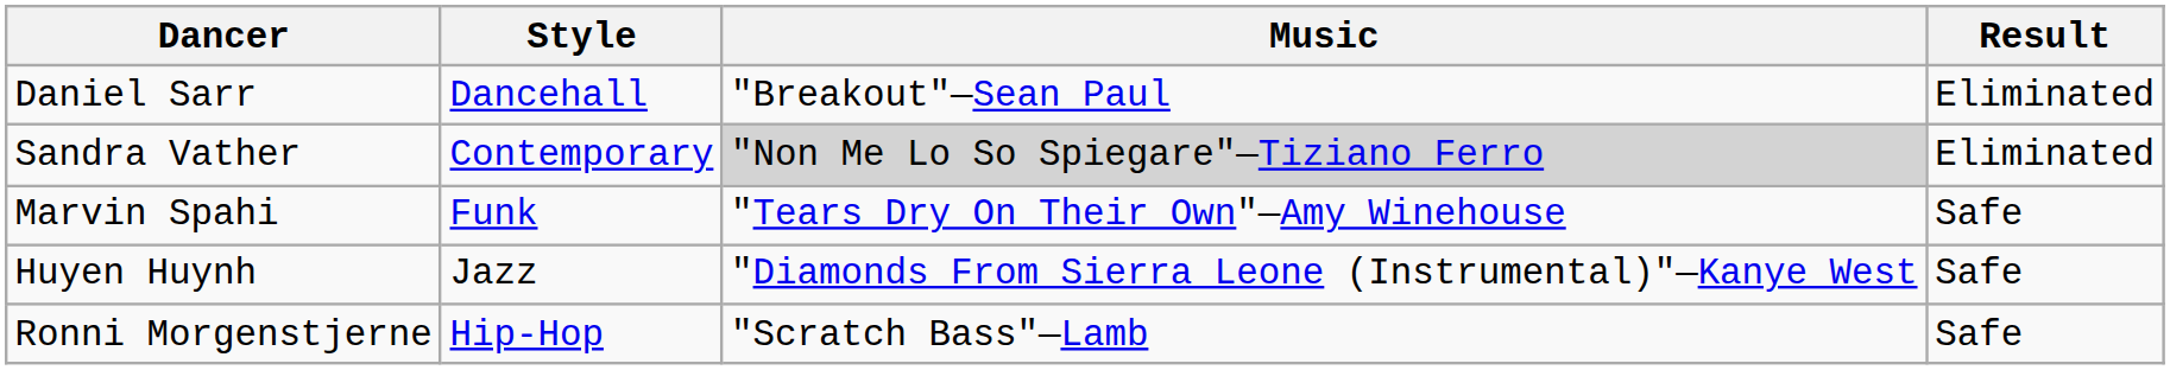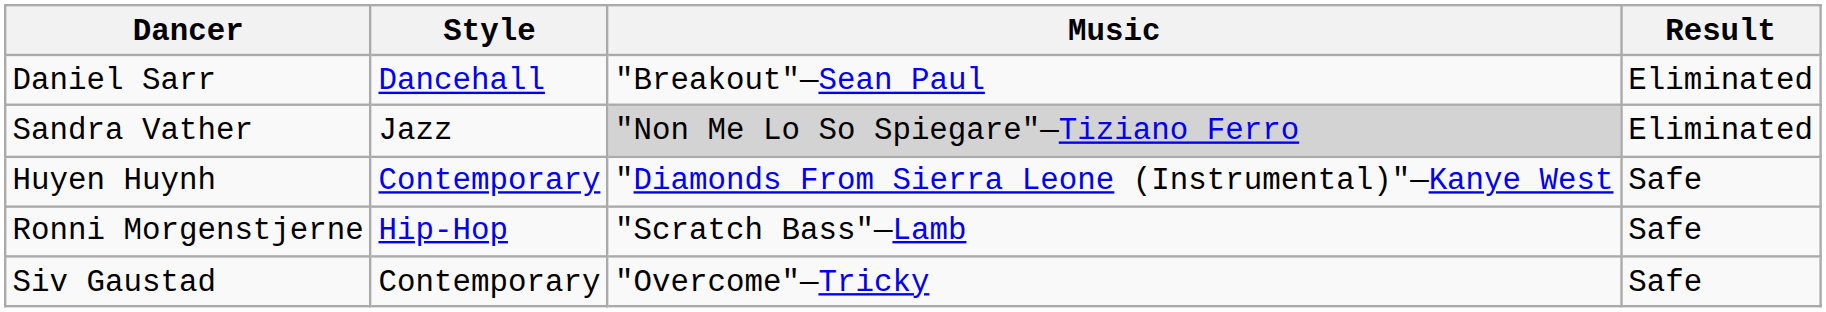Sandra Vather | Style: Contemporary -> Jazz
- row: Marvin Spahi | Funk | "Tears Dry On Their Own"—Amy Winehouse | Safe
Huyen Huynh | Style: Jazz -> Contemporary
+ row: Siv Gaustad | Contemporary | "Overcome"—Tricky | Safe
